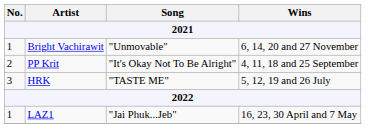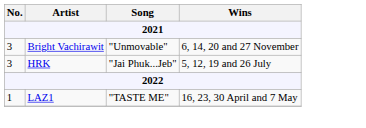Bright Vachirawit | No.: 1 -> 3
- row: 2 | PP Krit | "It's Okay Not To Be Alright" | 4, 11, 18 and 25 September
HRK | Song: "TASTE ME" -> "Jai Phuk...Jeb"
LAZ1 | Song: "Jai Phuk...Jeb" -> "TASTE ME"
